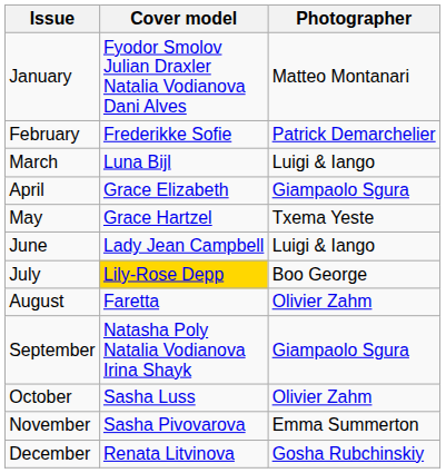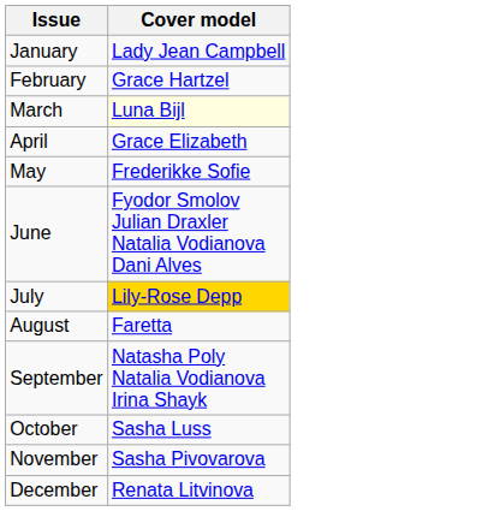- column: Photographer | Matteo Montanari | Patrick Demarchelier | Luigi & Iango | Giampaolo Sgura | Txema Yeste | Luigi & Iango | Boo George | Olivier Zahm | Giampaolo Sgura | Olivier Zahm | Emma Summerton | Gosha Rubchinskiy
January | Cover model: Fyodor Smolov Julian Draxler Natalia Vodianova Dani Alves -> Lady Jean Campbell
February | Cover model: Frederikke Sofie -> Grace Hartzel
March | Cover model: no background -> lightyellow background
May | Cover model: Grace Hartzel -> Frederikke Sofie
June | Cover model: Lady Jean Campbell -> Fyodor Smolov Julian Draxler Natalia Vodianova Dani Alves
